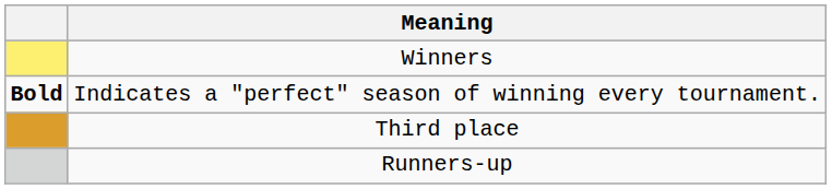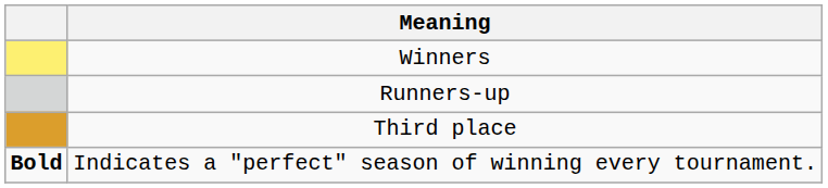rows swapped: Runners-up <-> Indicates a "perfect" season of winning every tournament.
